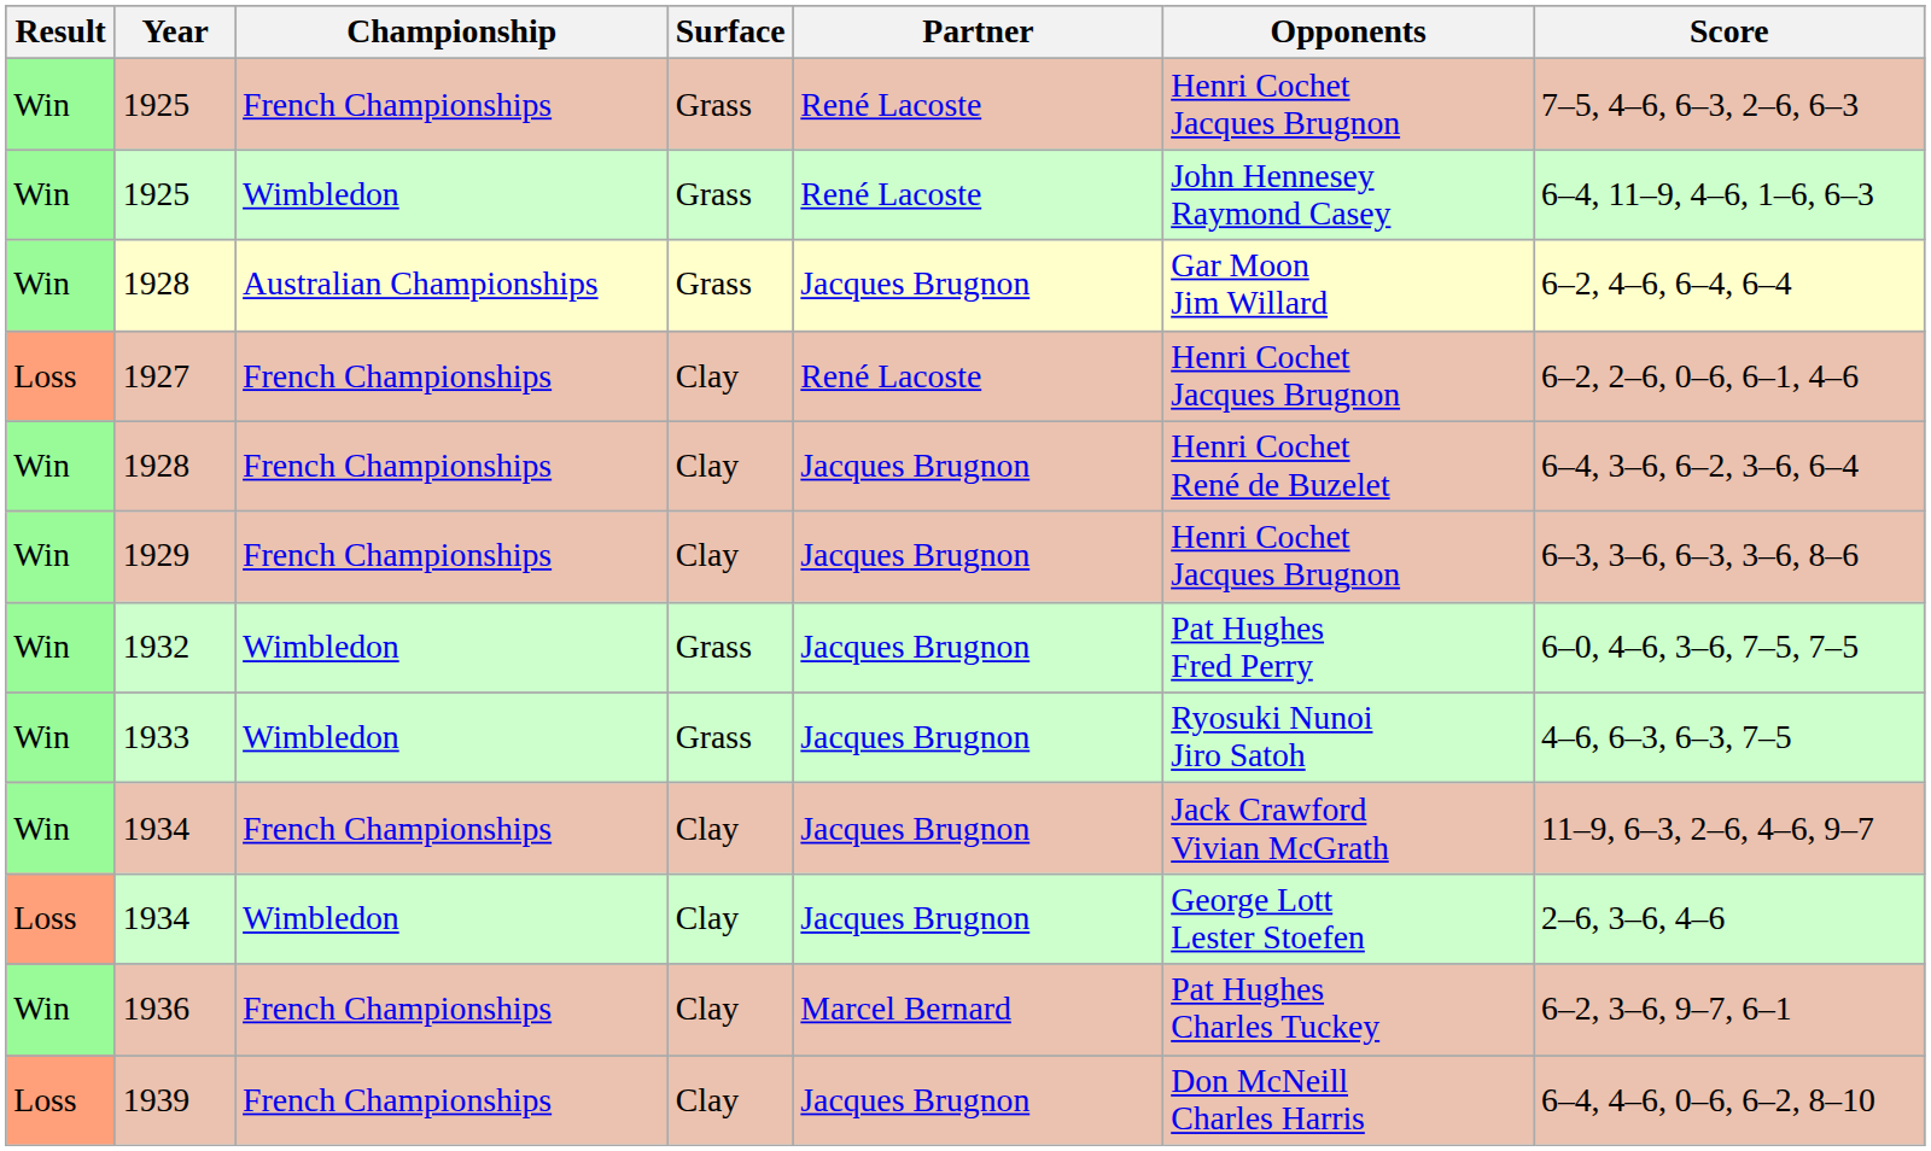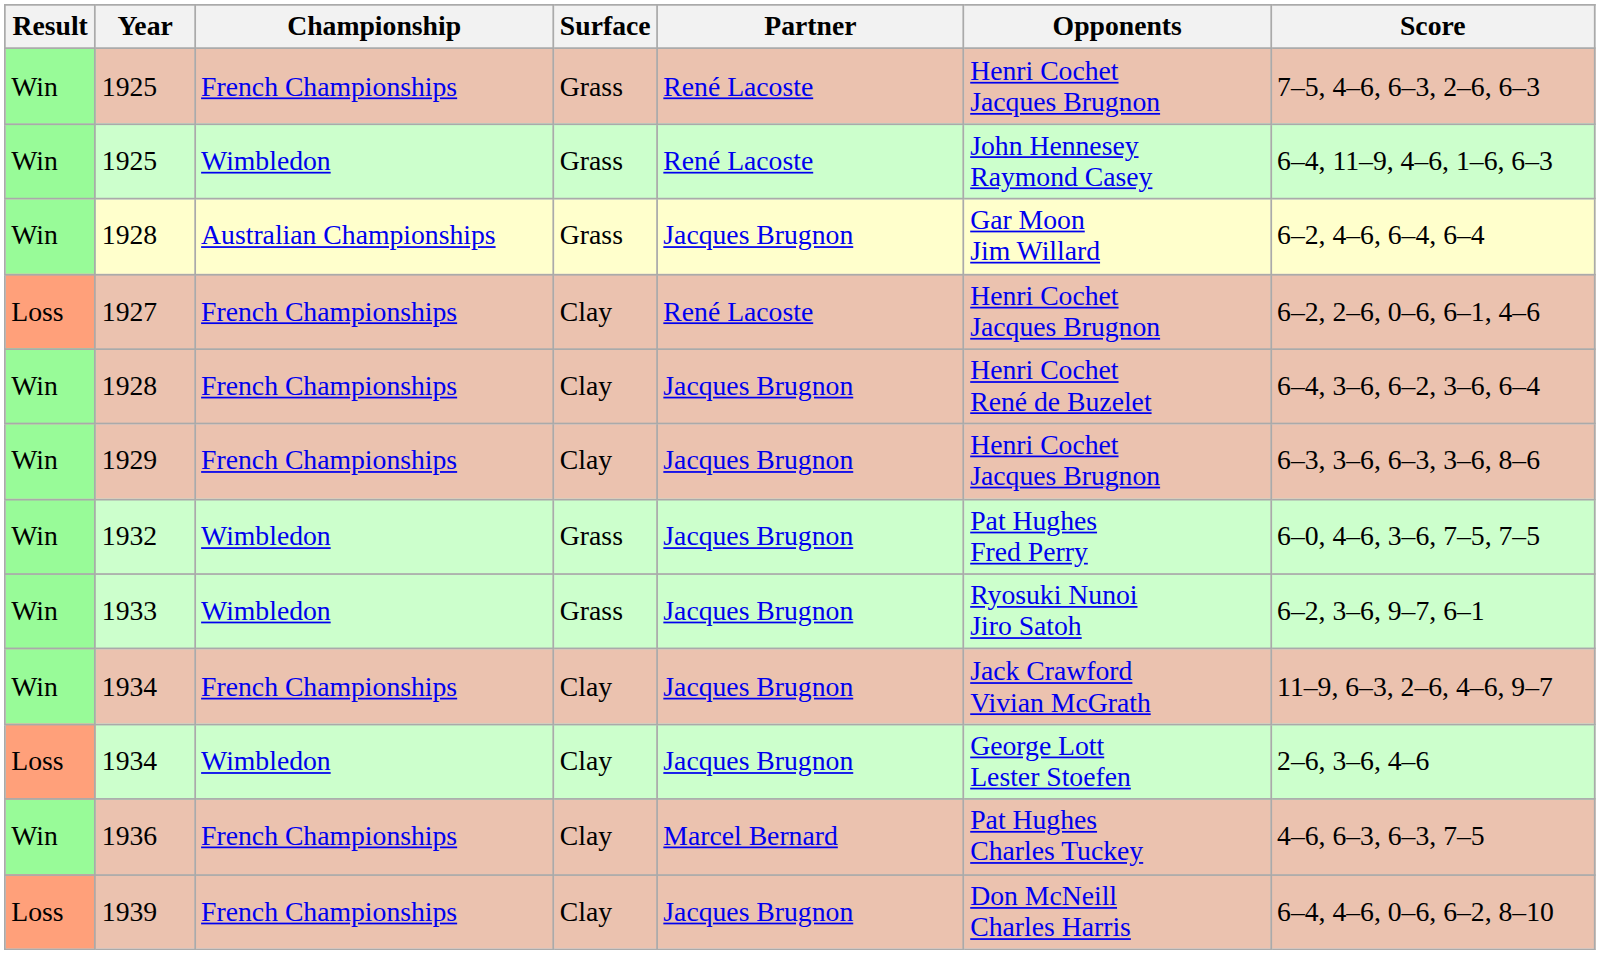1933 | Score: 4–6, 6–3, 6–3, 7–5 -> 6–2, 3–6, 9–7, 6–1
1936 | Score: 6–2, 3–6, 9–7, 6–1 -> 4–6, 6–3, 6–3, 7–5
